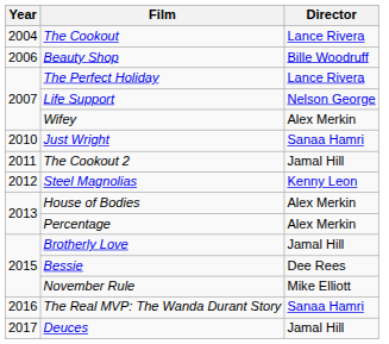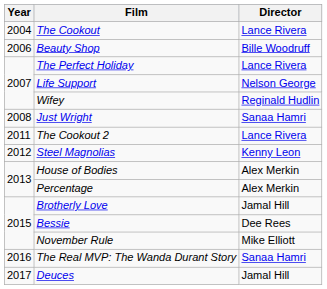Wifey | Director: Alex Merkin -> Reginald Hudlin
Just Wright | Year: 2010 -> 2008
The Cookout 2 | Director: Jamal Hill -> Lance Rivera
